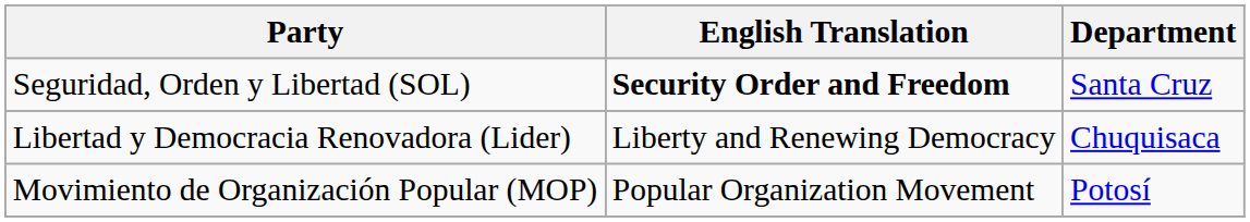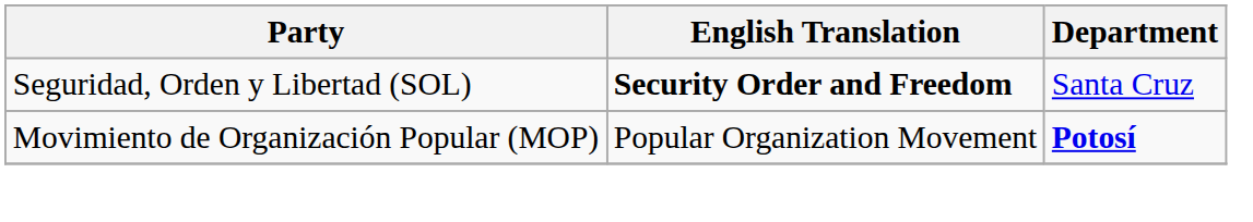- row: Libertad y Democracia Renovadora (Lider) | Liberty and Renewing Democracy | Chuquisaca
Movimiento de Organización Popular (MOP) | Department: normal -> bold
